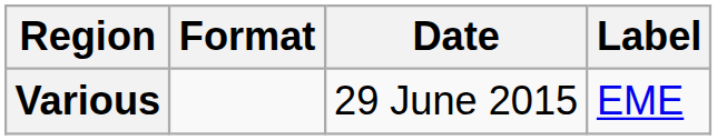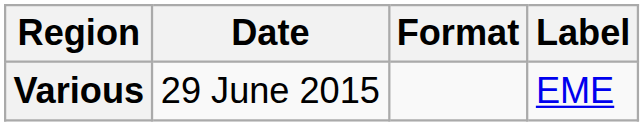columns swapped: Date <-> Format
